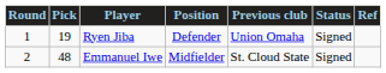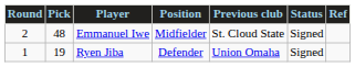rows swapped: Ryen Jiba <-> Emmanuel Iwe
